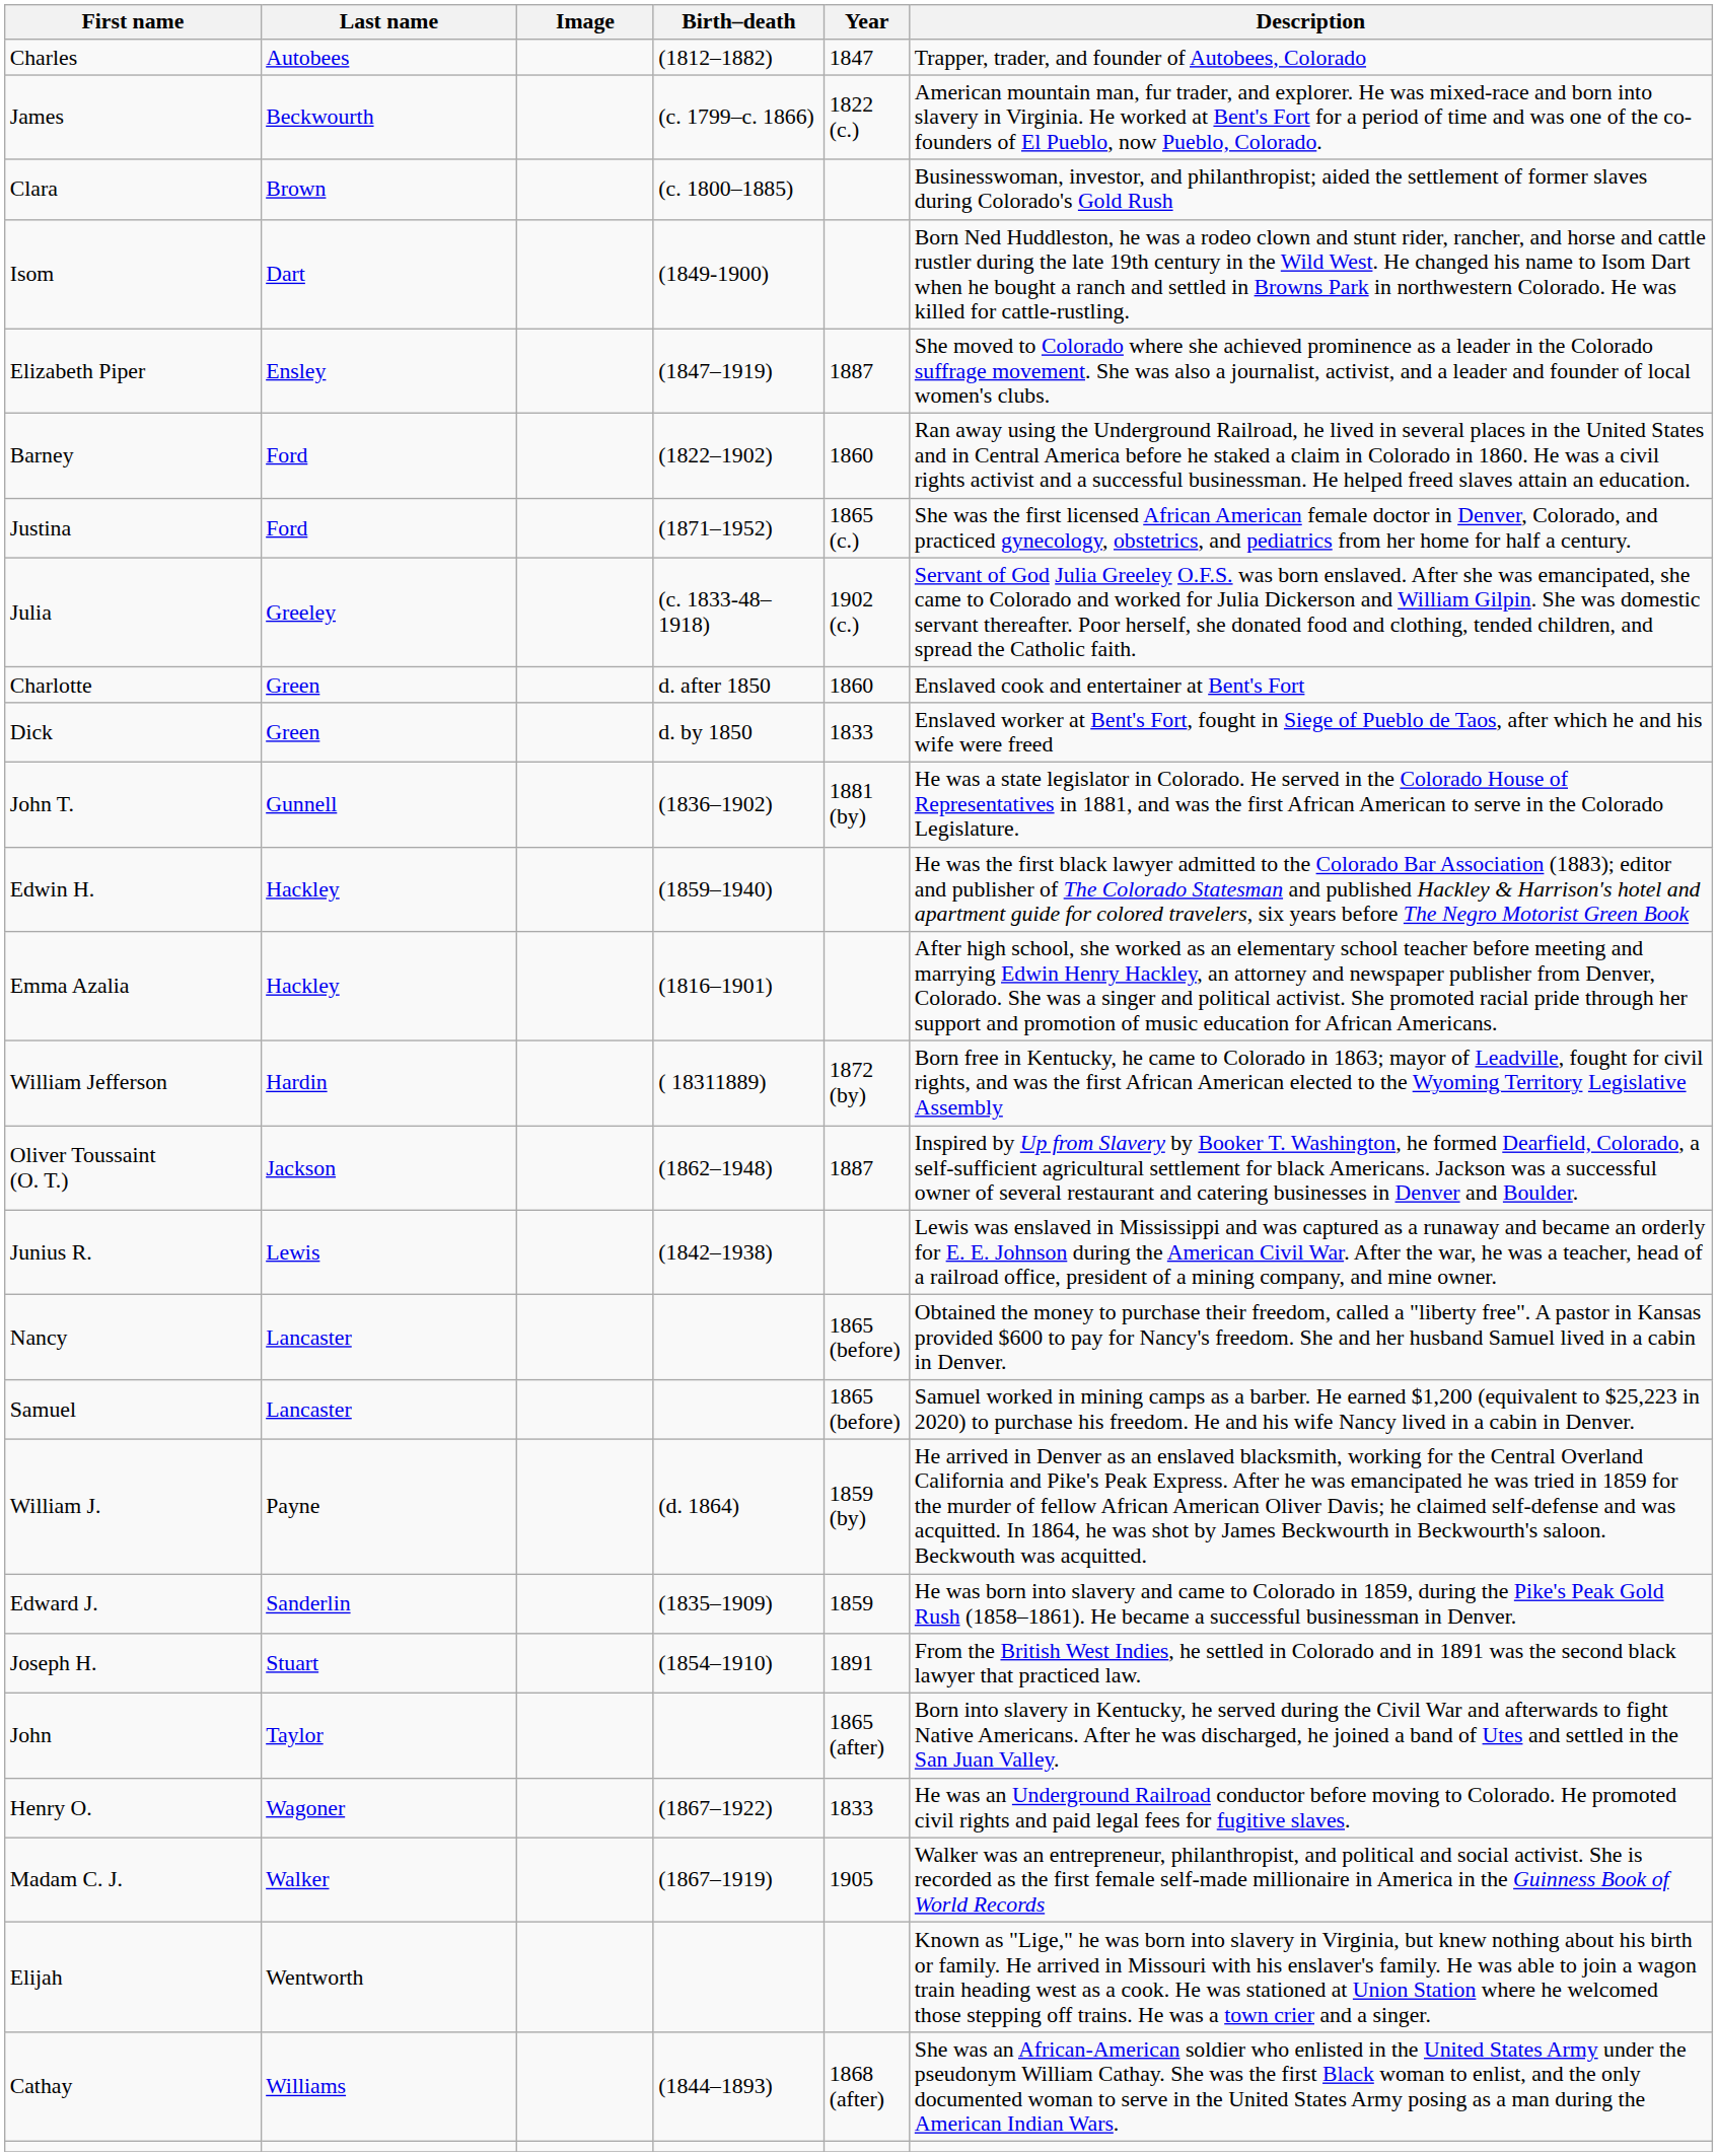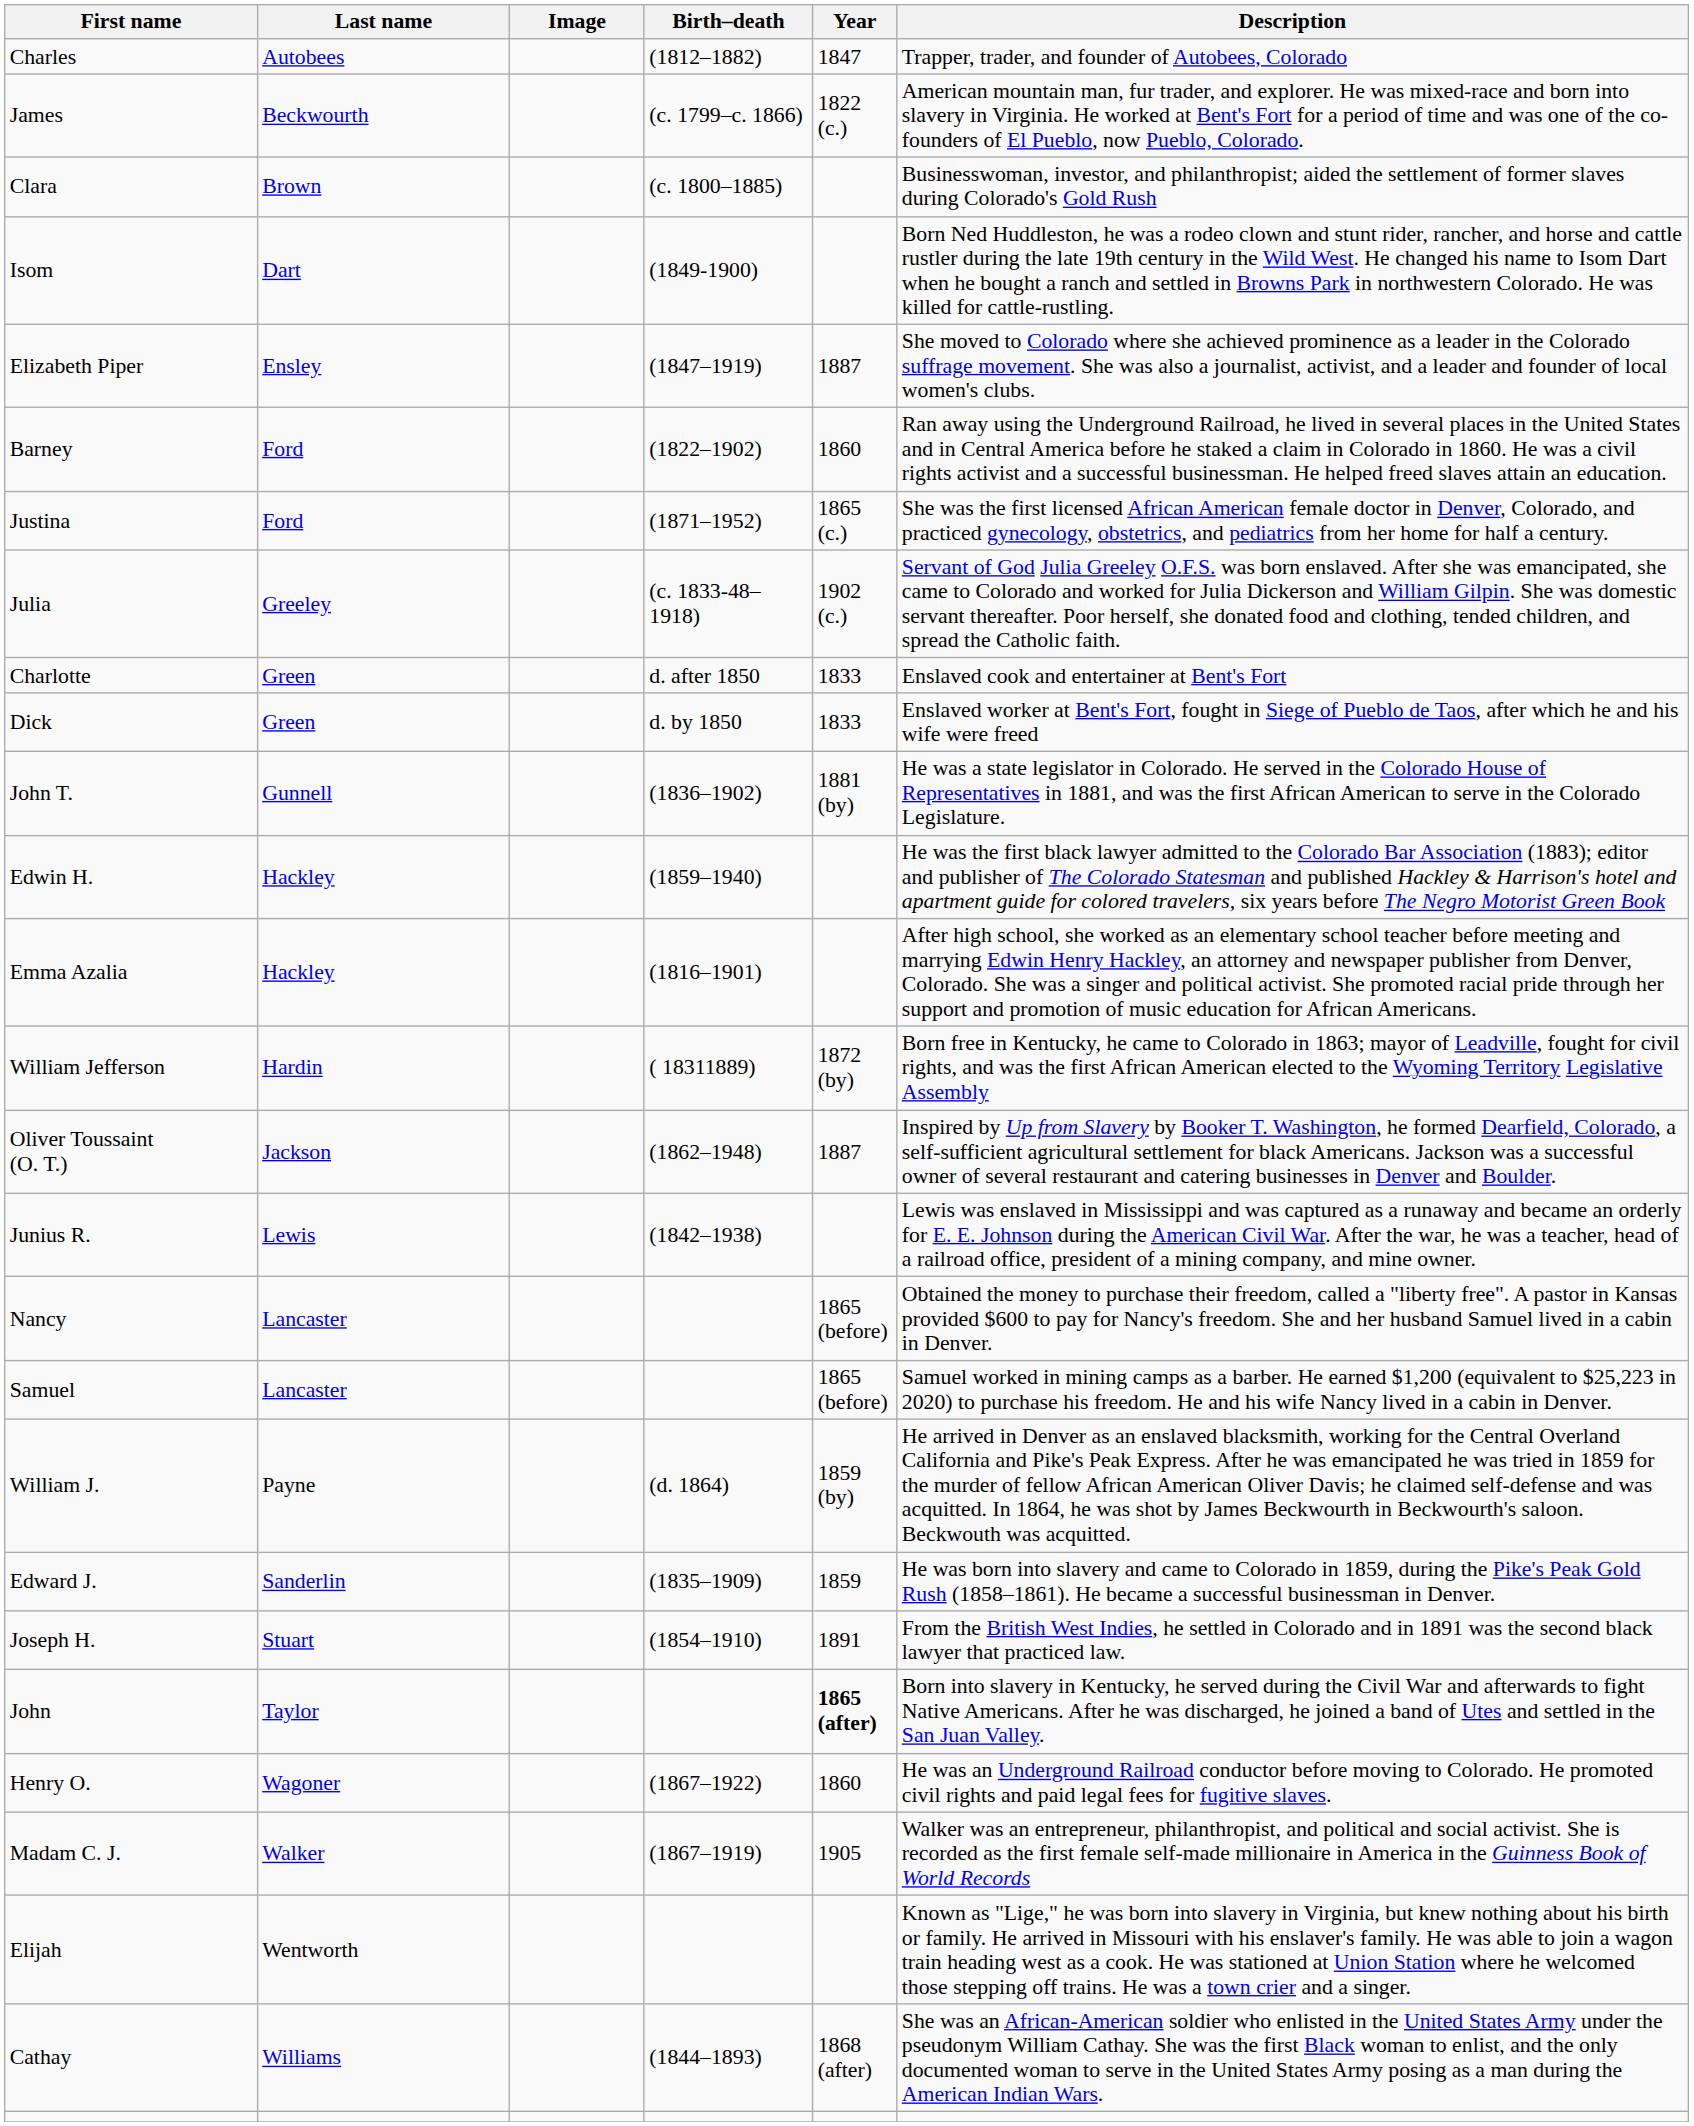Charlotte | Year: 1860 -> 1833
John | Year: normal -> bold
Henry O. | Year: 1833 -> 1860
